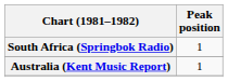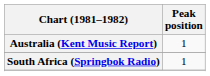rows swapped: Australia (Kent Music Report) <-> South Africa (Springbok Radio)
